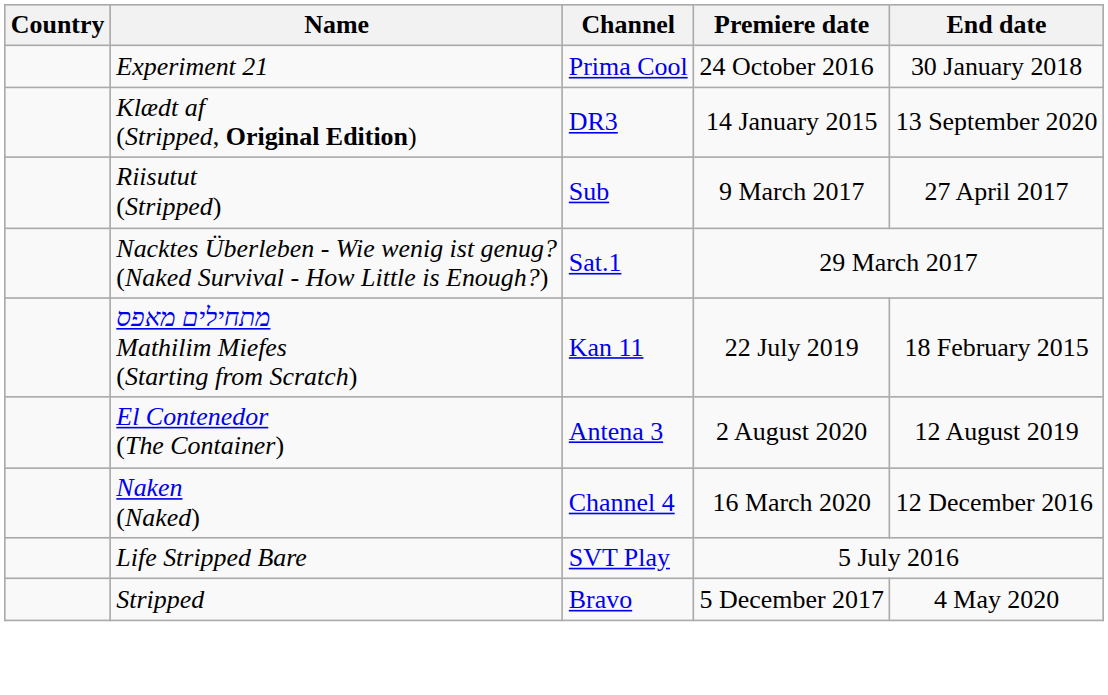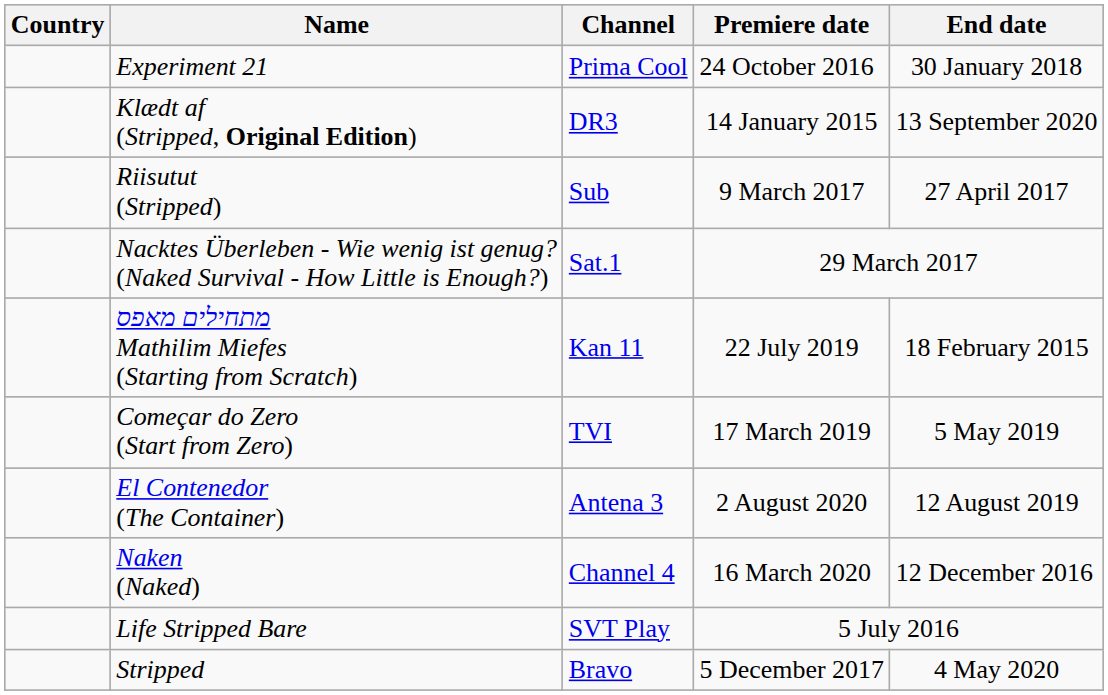+ row: Começar do Zero (Start from Zero) | TVI | 17 March 2019 | 5 May 2019
